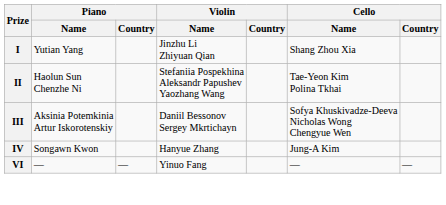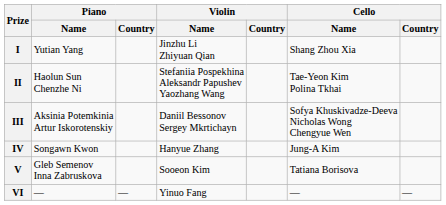+ row: V | Gleb Semenov Inna Zabruskova | Sooeon Kim | Tatiana Borisova
